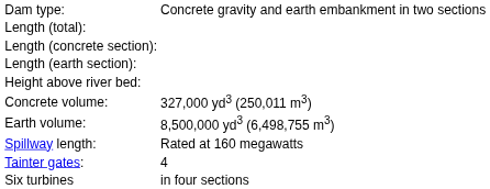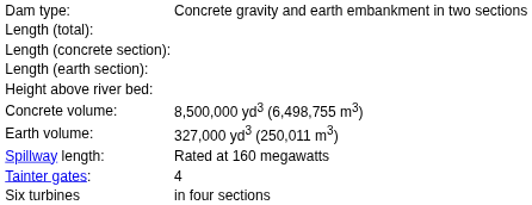Concrete volume: | column 2: 327,000 yd3 (250,011 m3) -> 8,500,000 yd3 (6,498,755 m3)
Earth volume: | column 2: 8,500,000 yd3 (6,498,755 m3) -> 327,000 yd3 (250,011 m3)
